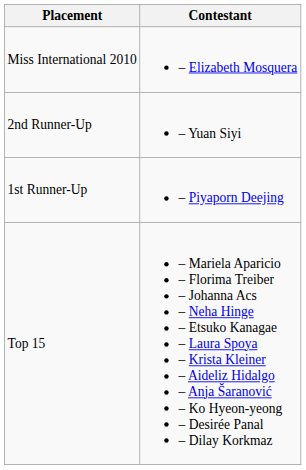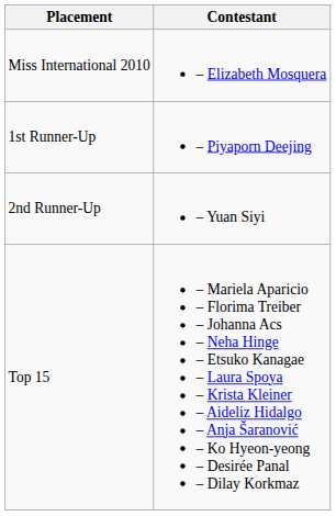rows swapped: 1st Runner-Up <-> 2nd Runner-Up
